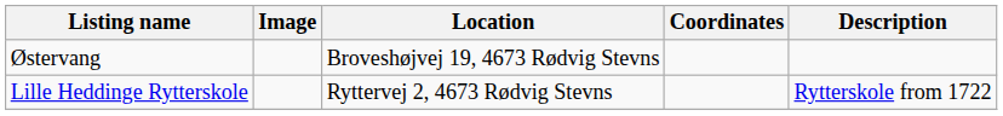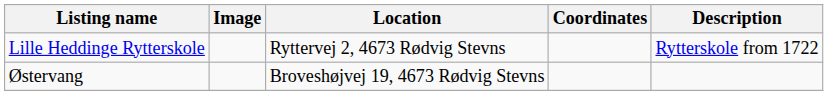rows swapped: Lille Heddinge Rytterskole <-> Østervang
